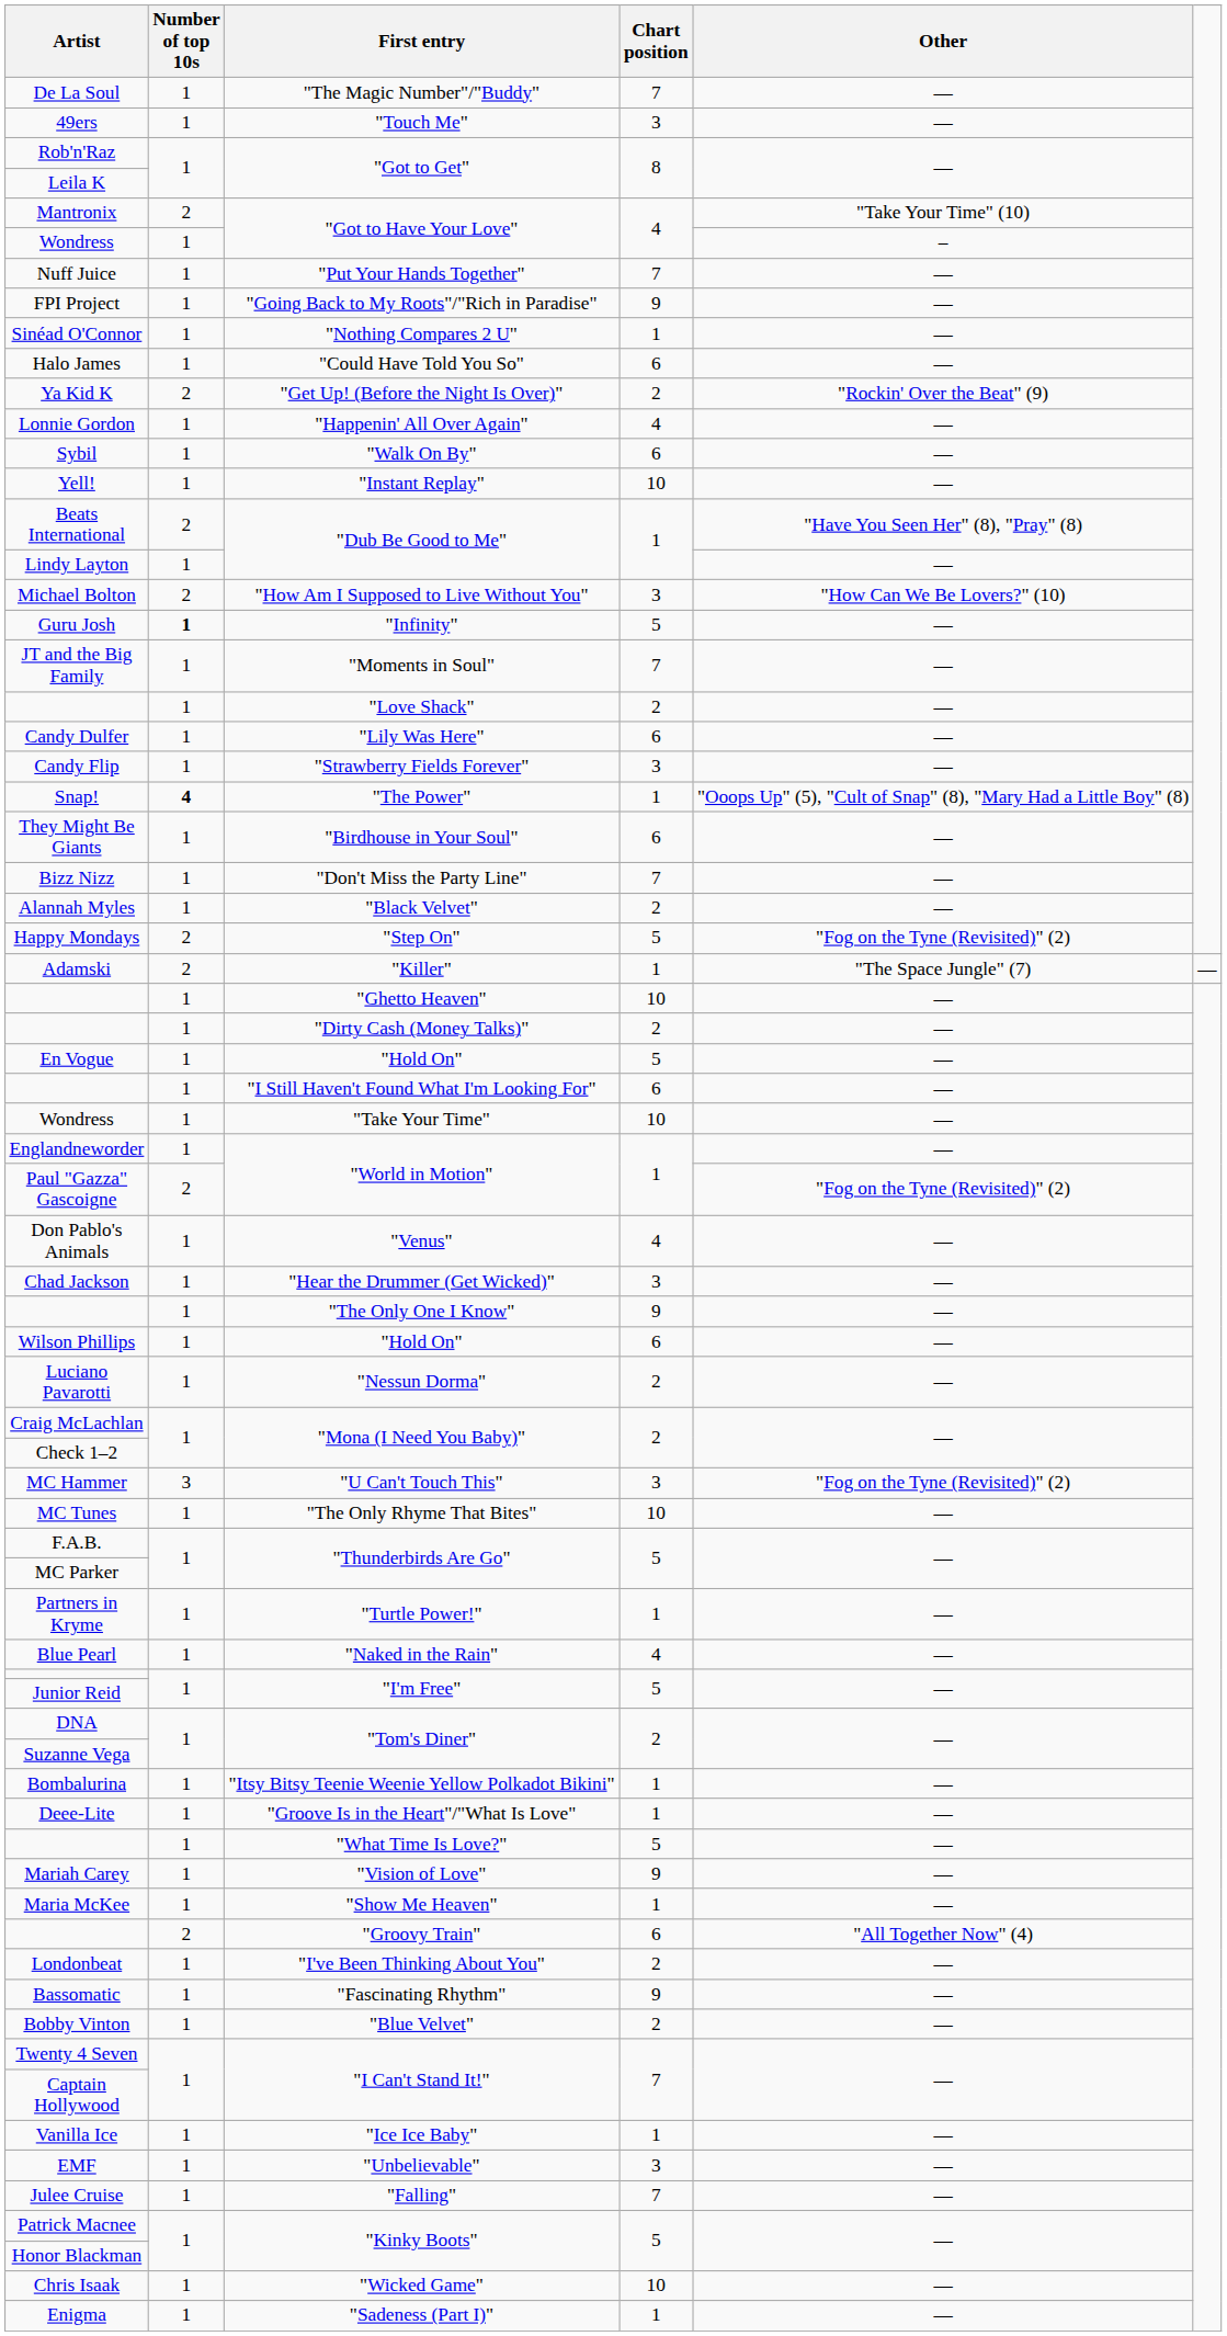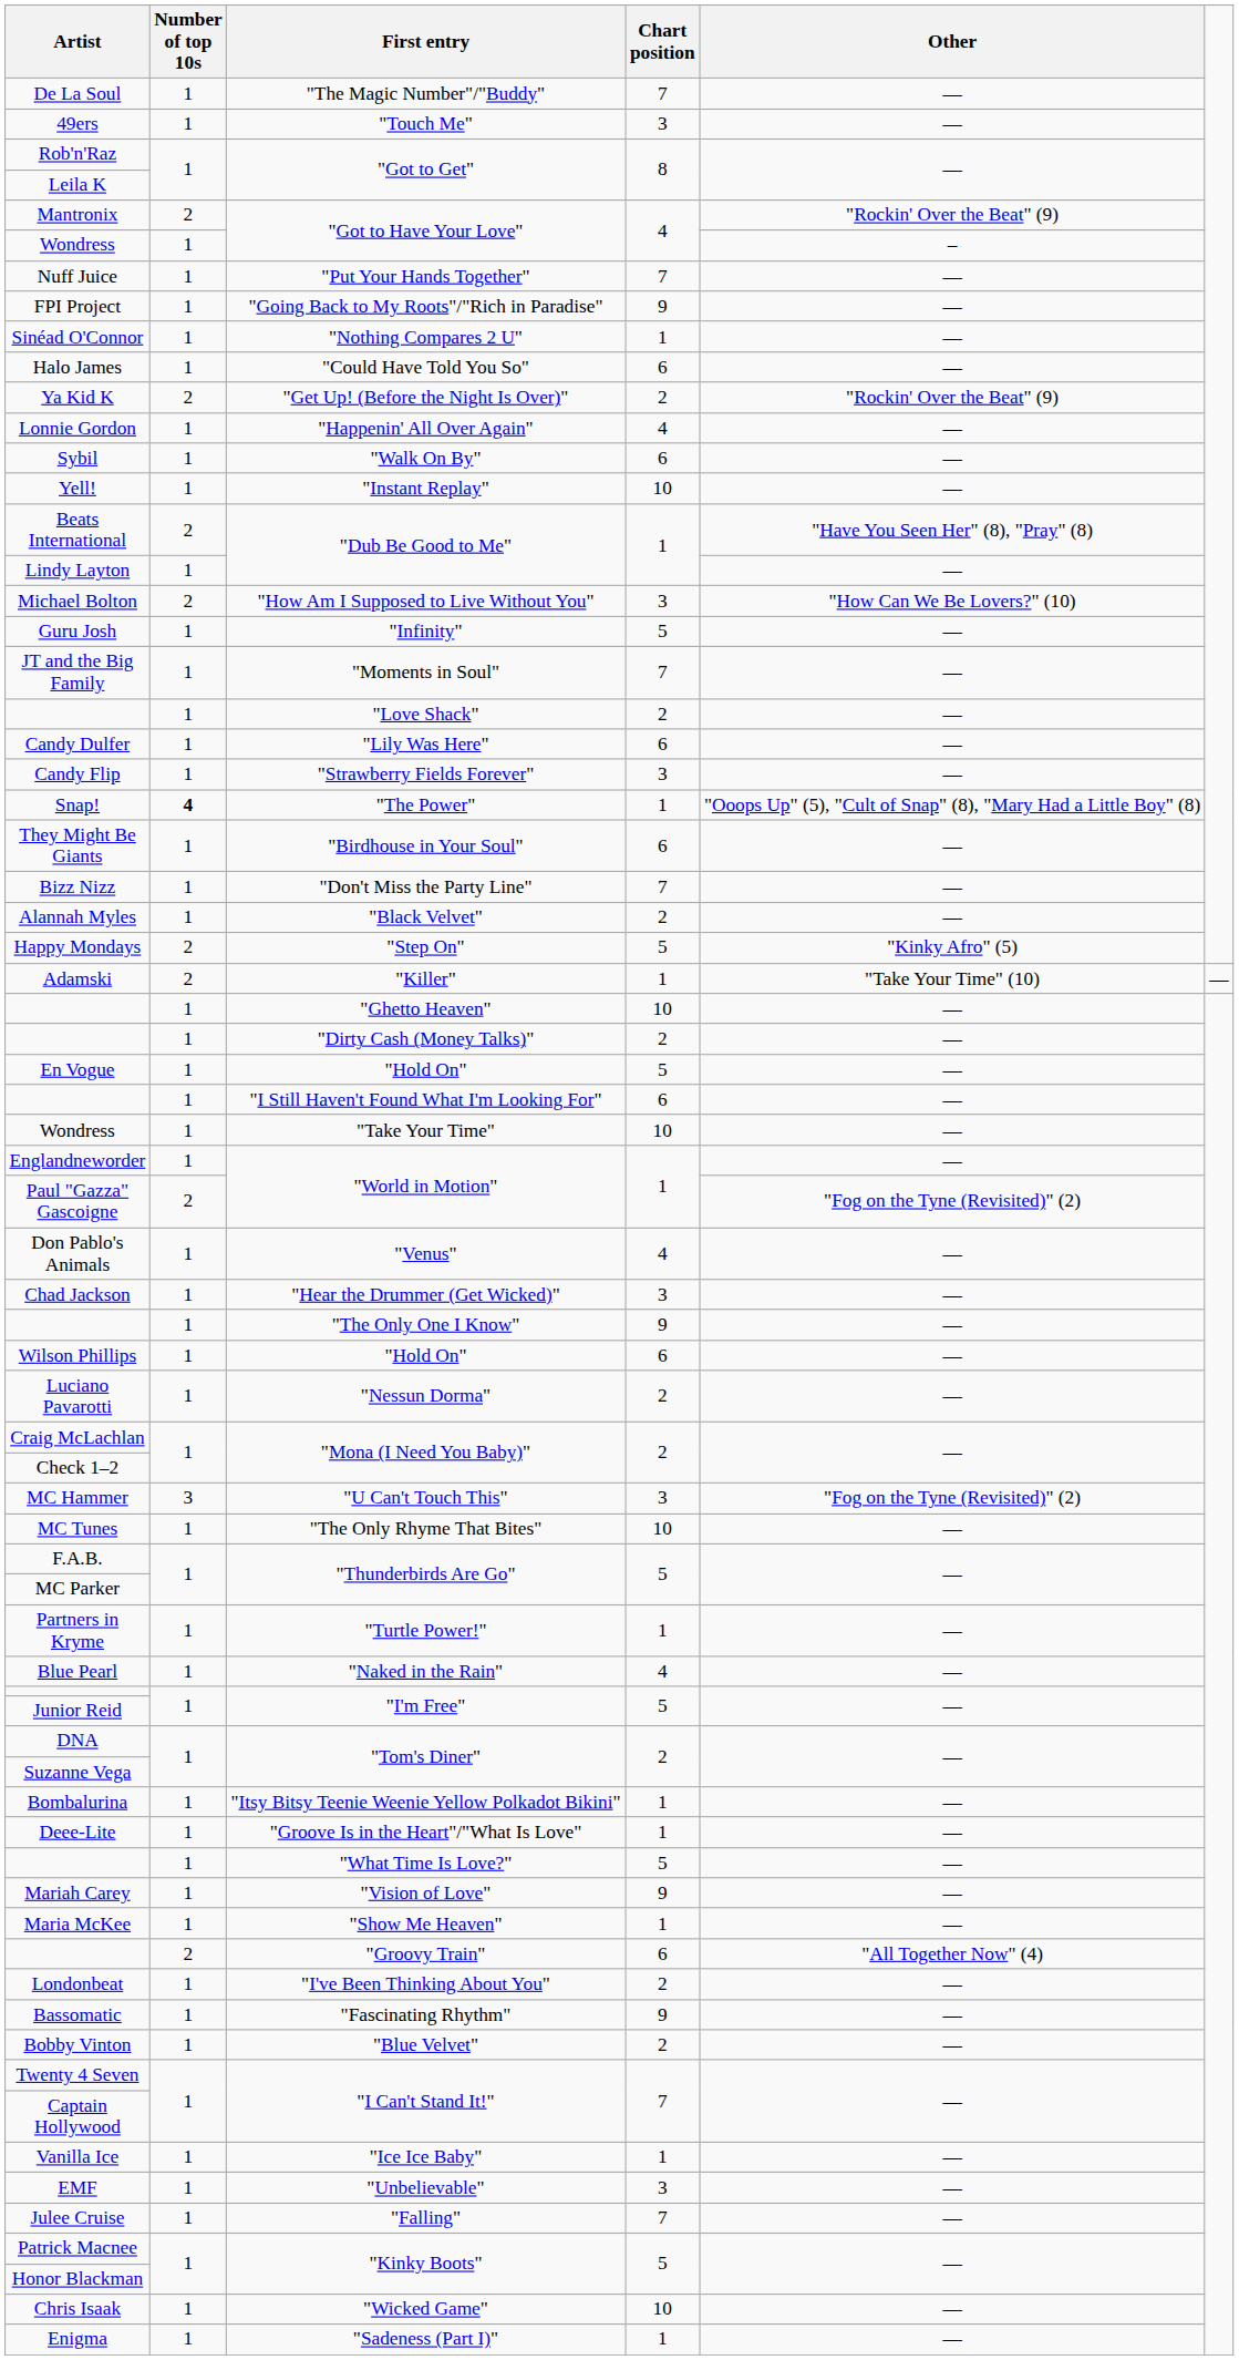Mantronix | Other: "Take Your Time" (10) -> "Rockin' Over the Beat" (9)
Guru Josh | Number of top 10s: bold -> normal
Happy Mondays | Other: "Fog on the Tyne (Revisited)" (2) -> "Kinky Afro" (5)
Adamski | Other: "The Space Jungle" (7) -> "Take Your Time" (10)
